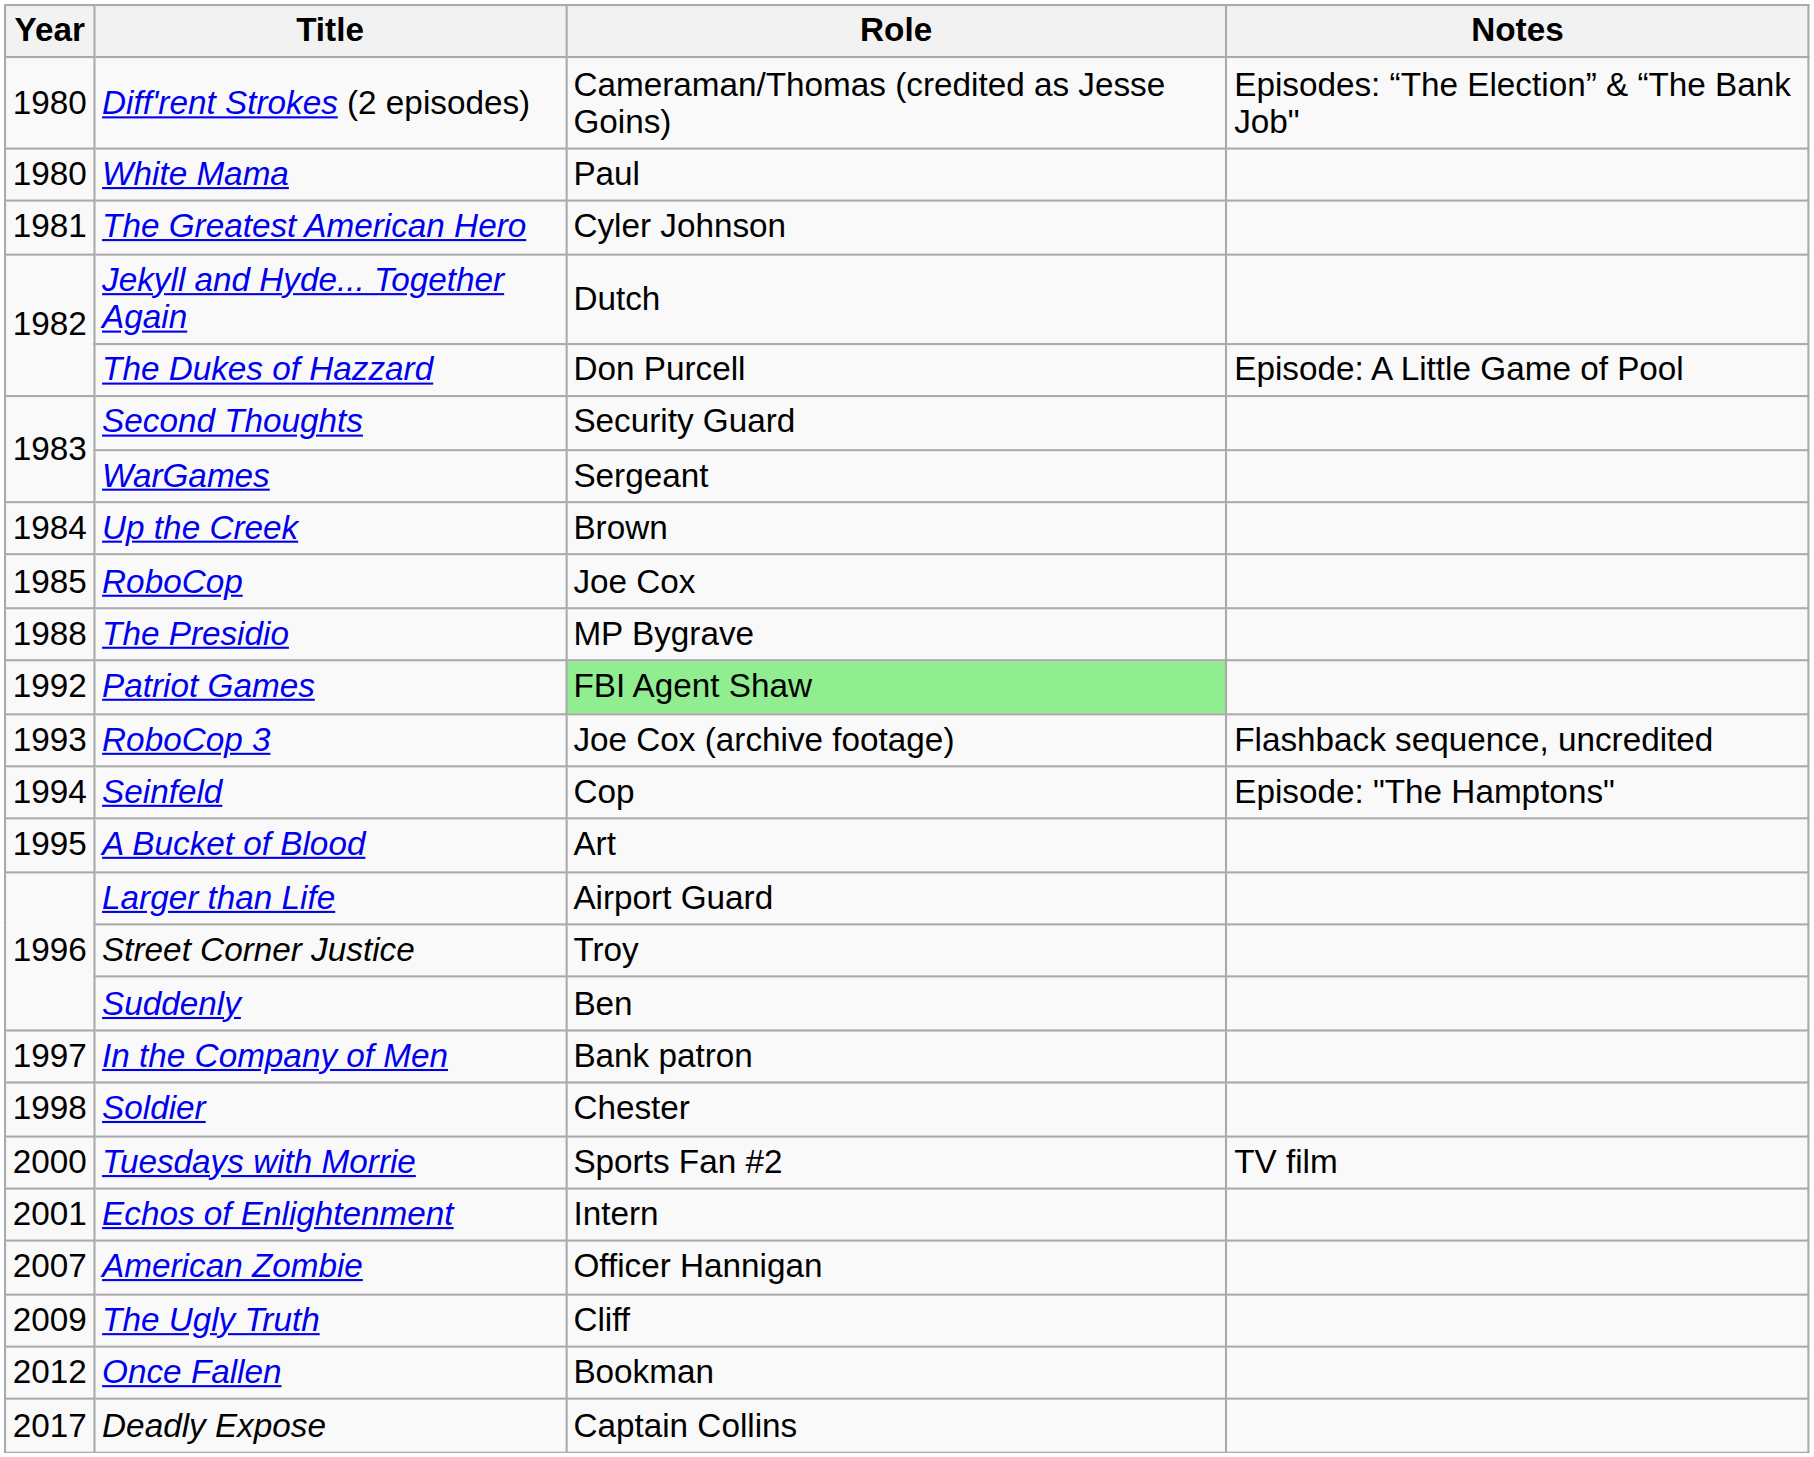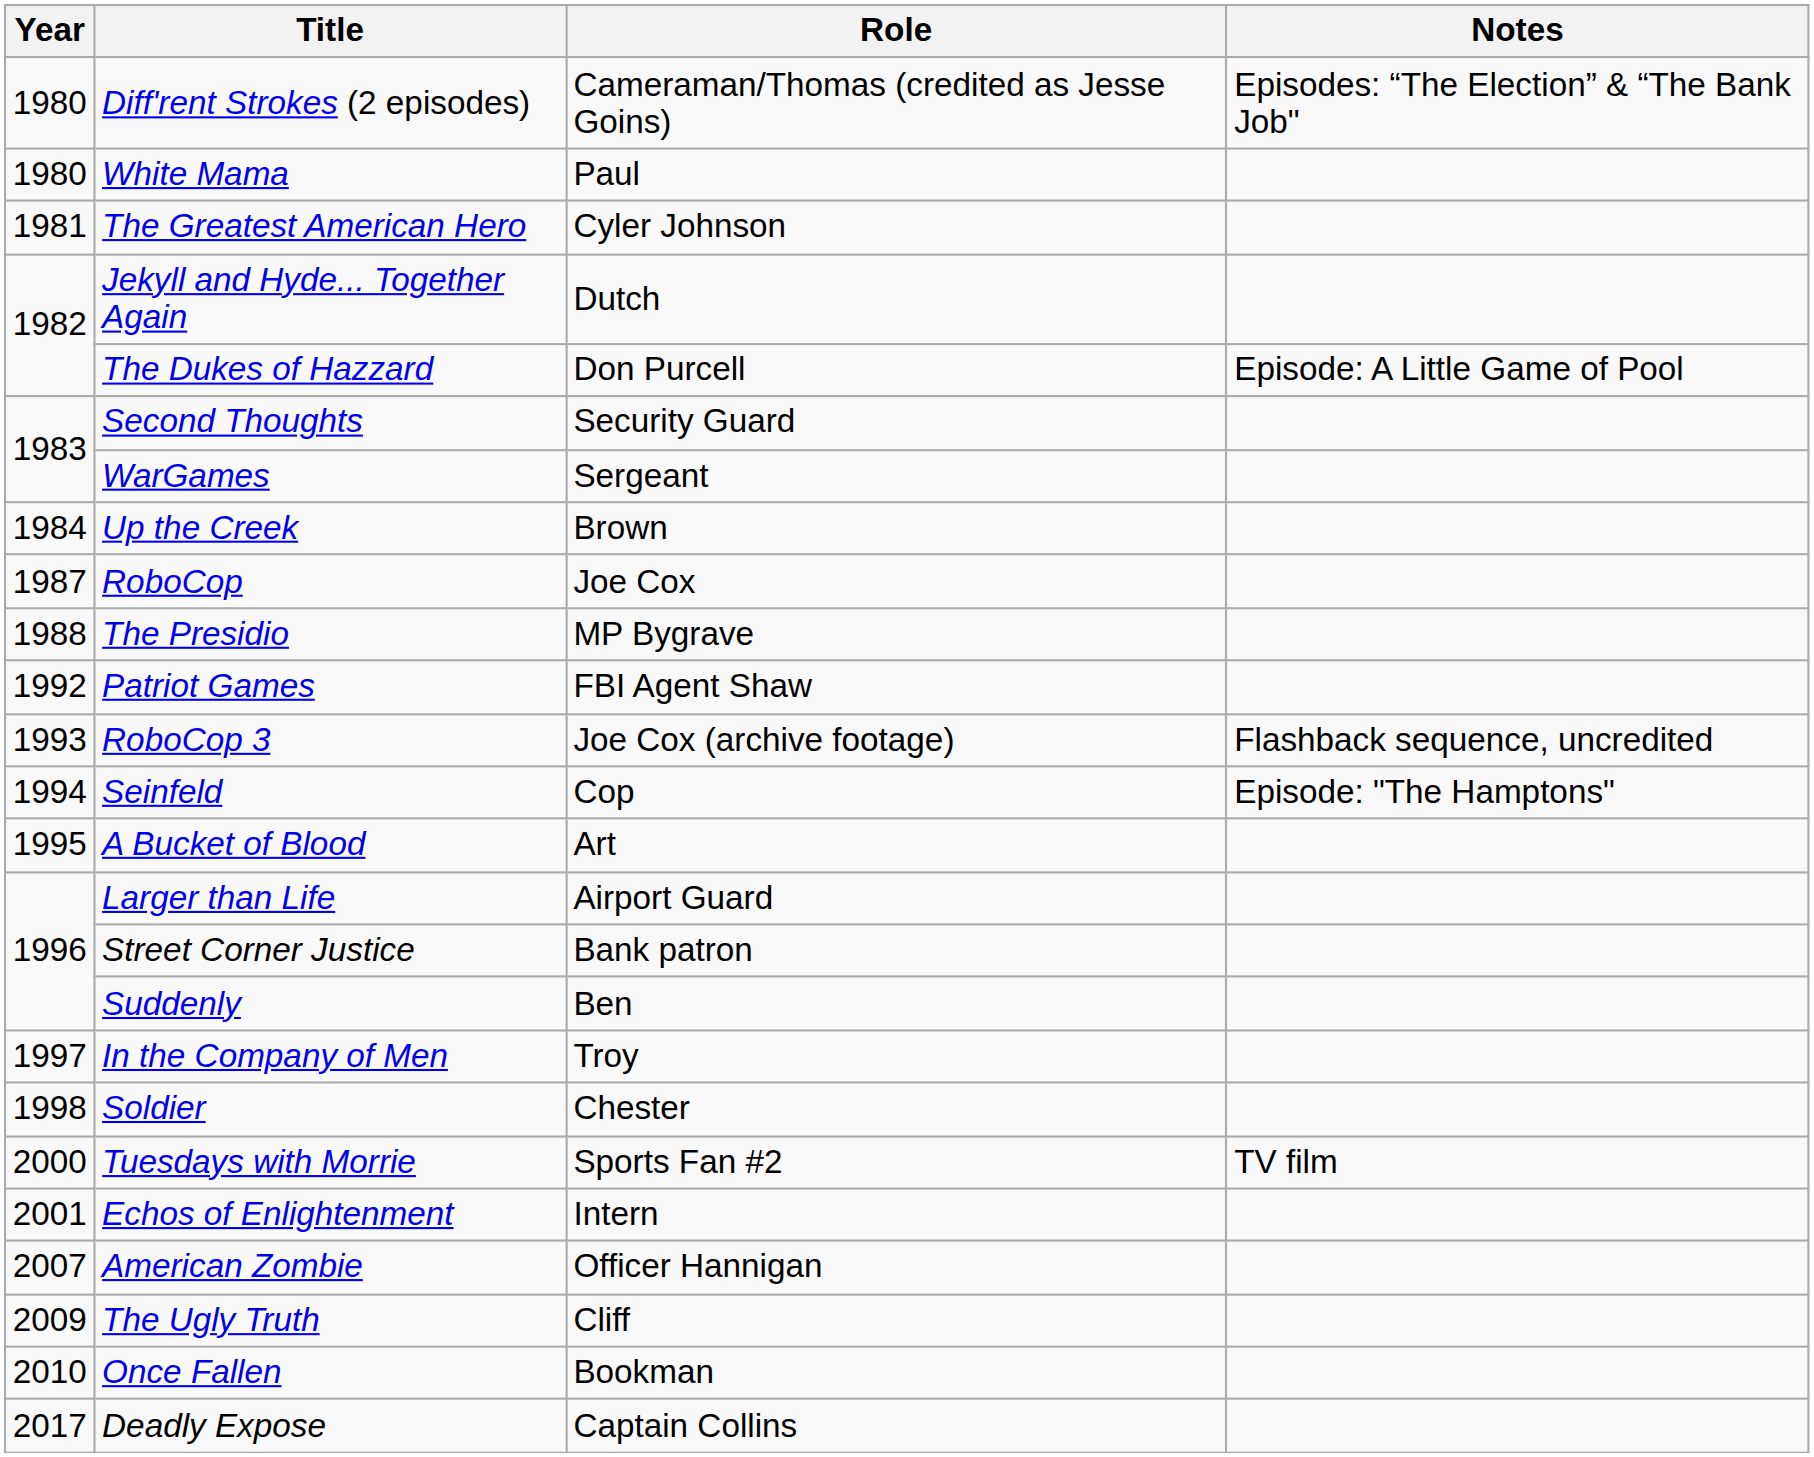RoboCop | Year: 1985 -> 1987
Patriot Games | Role: lightgreen background -> no background
Street Corner Justice | Role: Troy -> Bank patron
In the Company of Men | Role: Bank patron -> Troy
Once Fallen | Year: 2012 -> 2010
